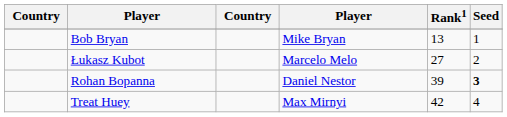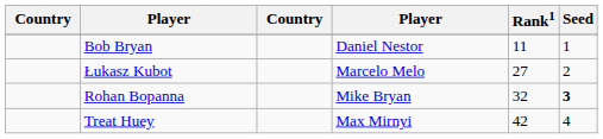Bob Bryan | column 4: Mike Bryan -> Daniel Nestor
Bob Bryan | Rank1: 13 -> 11
Rohan Bopanna | column 4: Daniel Nestor -> Mike Bryan
Rohan Bopanna | Rank1: 39 -> 32
